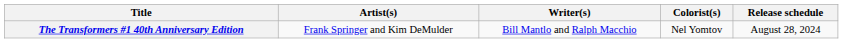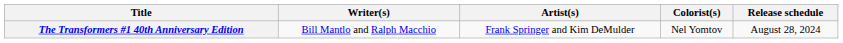columns swapped: Writer(s) <-> Artist(s)
